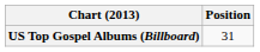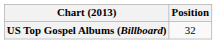US Top Gospel Albums (Billboard) | Position: 31 -> 32
